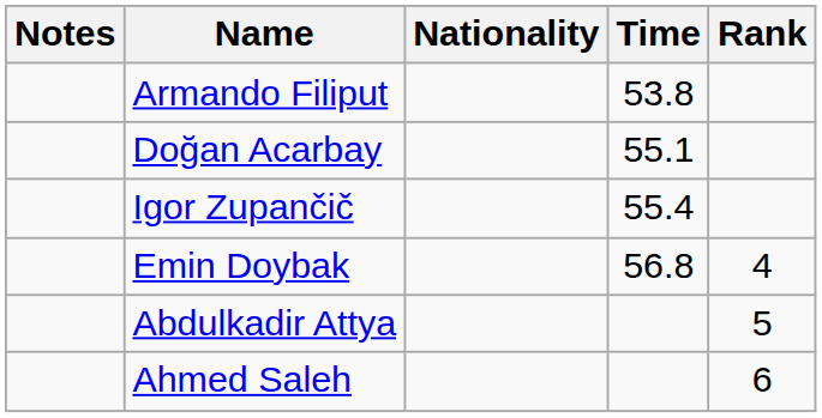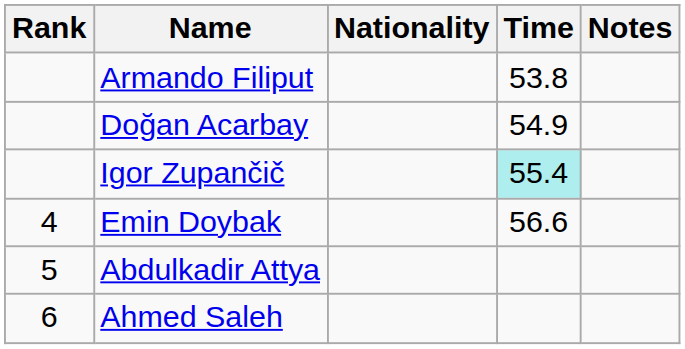columns swapped: Rank <-> Notes
Doğan Acarbay | Time: 55.1 -> 54.9
Igor Zupančič | Time: no background -> paleturquoise background
Emin Doybak | Time: 56.8 -> 56.6
